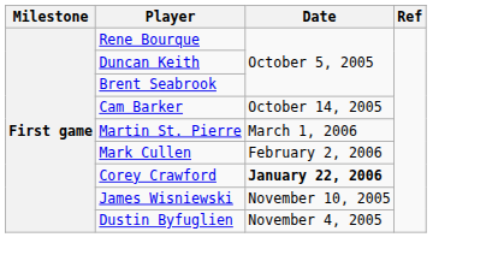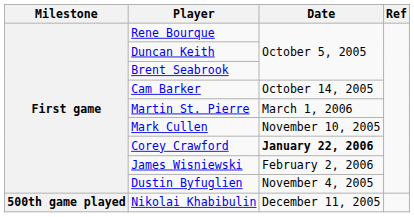Mark Cullen | Date: February 2, 2006 -> November 10, 2005
James Wisniewski | Date: November 10, 2005 -> February 2, 2006
+ row: 500th game played | Nikolai Khabibulin | December 11, 2005
